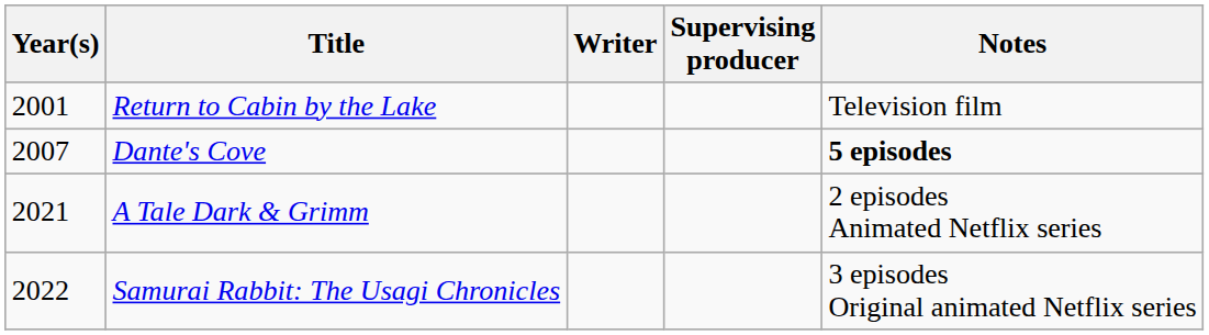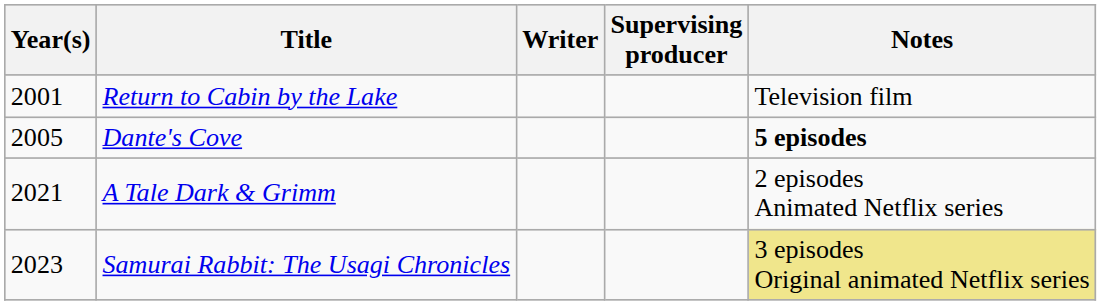Dante's Cove | Year(s): 2007 -> 2005
Samurai Rabbit: The Usagi Chronicles | Year(s): 2022 -> 2023
Samurai Rabbit: The Usagi Chronicles | Notes: no background -> khaki background
